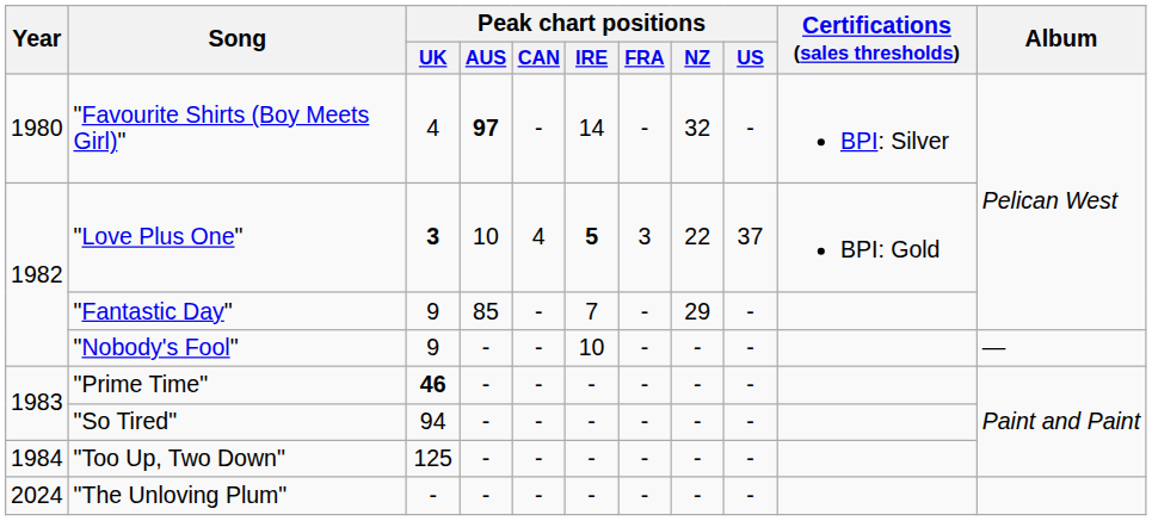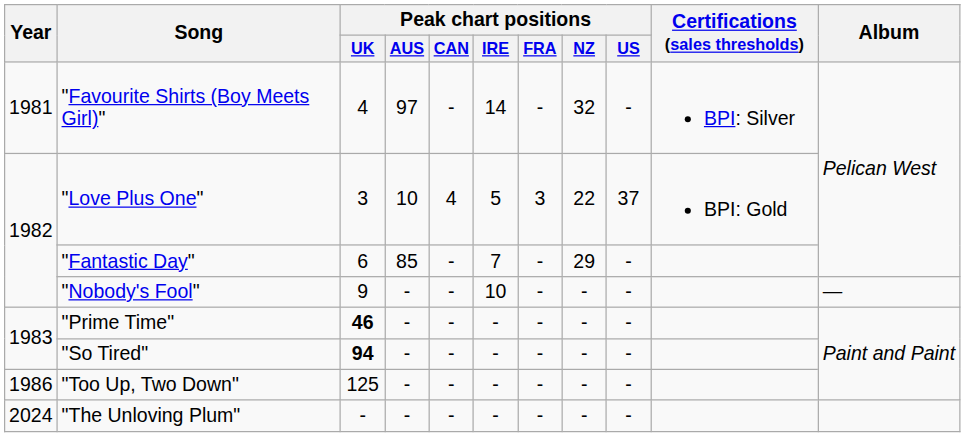"Favourite Shirts (Boy Meets Girl)" | Year: 1980 -> 1981
"Favourite Shirts (Boy Meets Girl)" | Peak chart positions / AUS: bold -> normal
"Love Plus One" | Peak chart positions / UK: bold -> normal
"Love Plus One" | Peak chart positions / IRE: bold -> normal
"Fantastic Day" | Peak chart positions / UK: 9 -> 6
"So Tired" | Peak chart positions / UK: normal -> bold
"Too Up, Two Down" | Year: 1984 -> 1986
